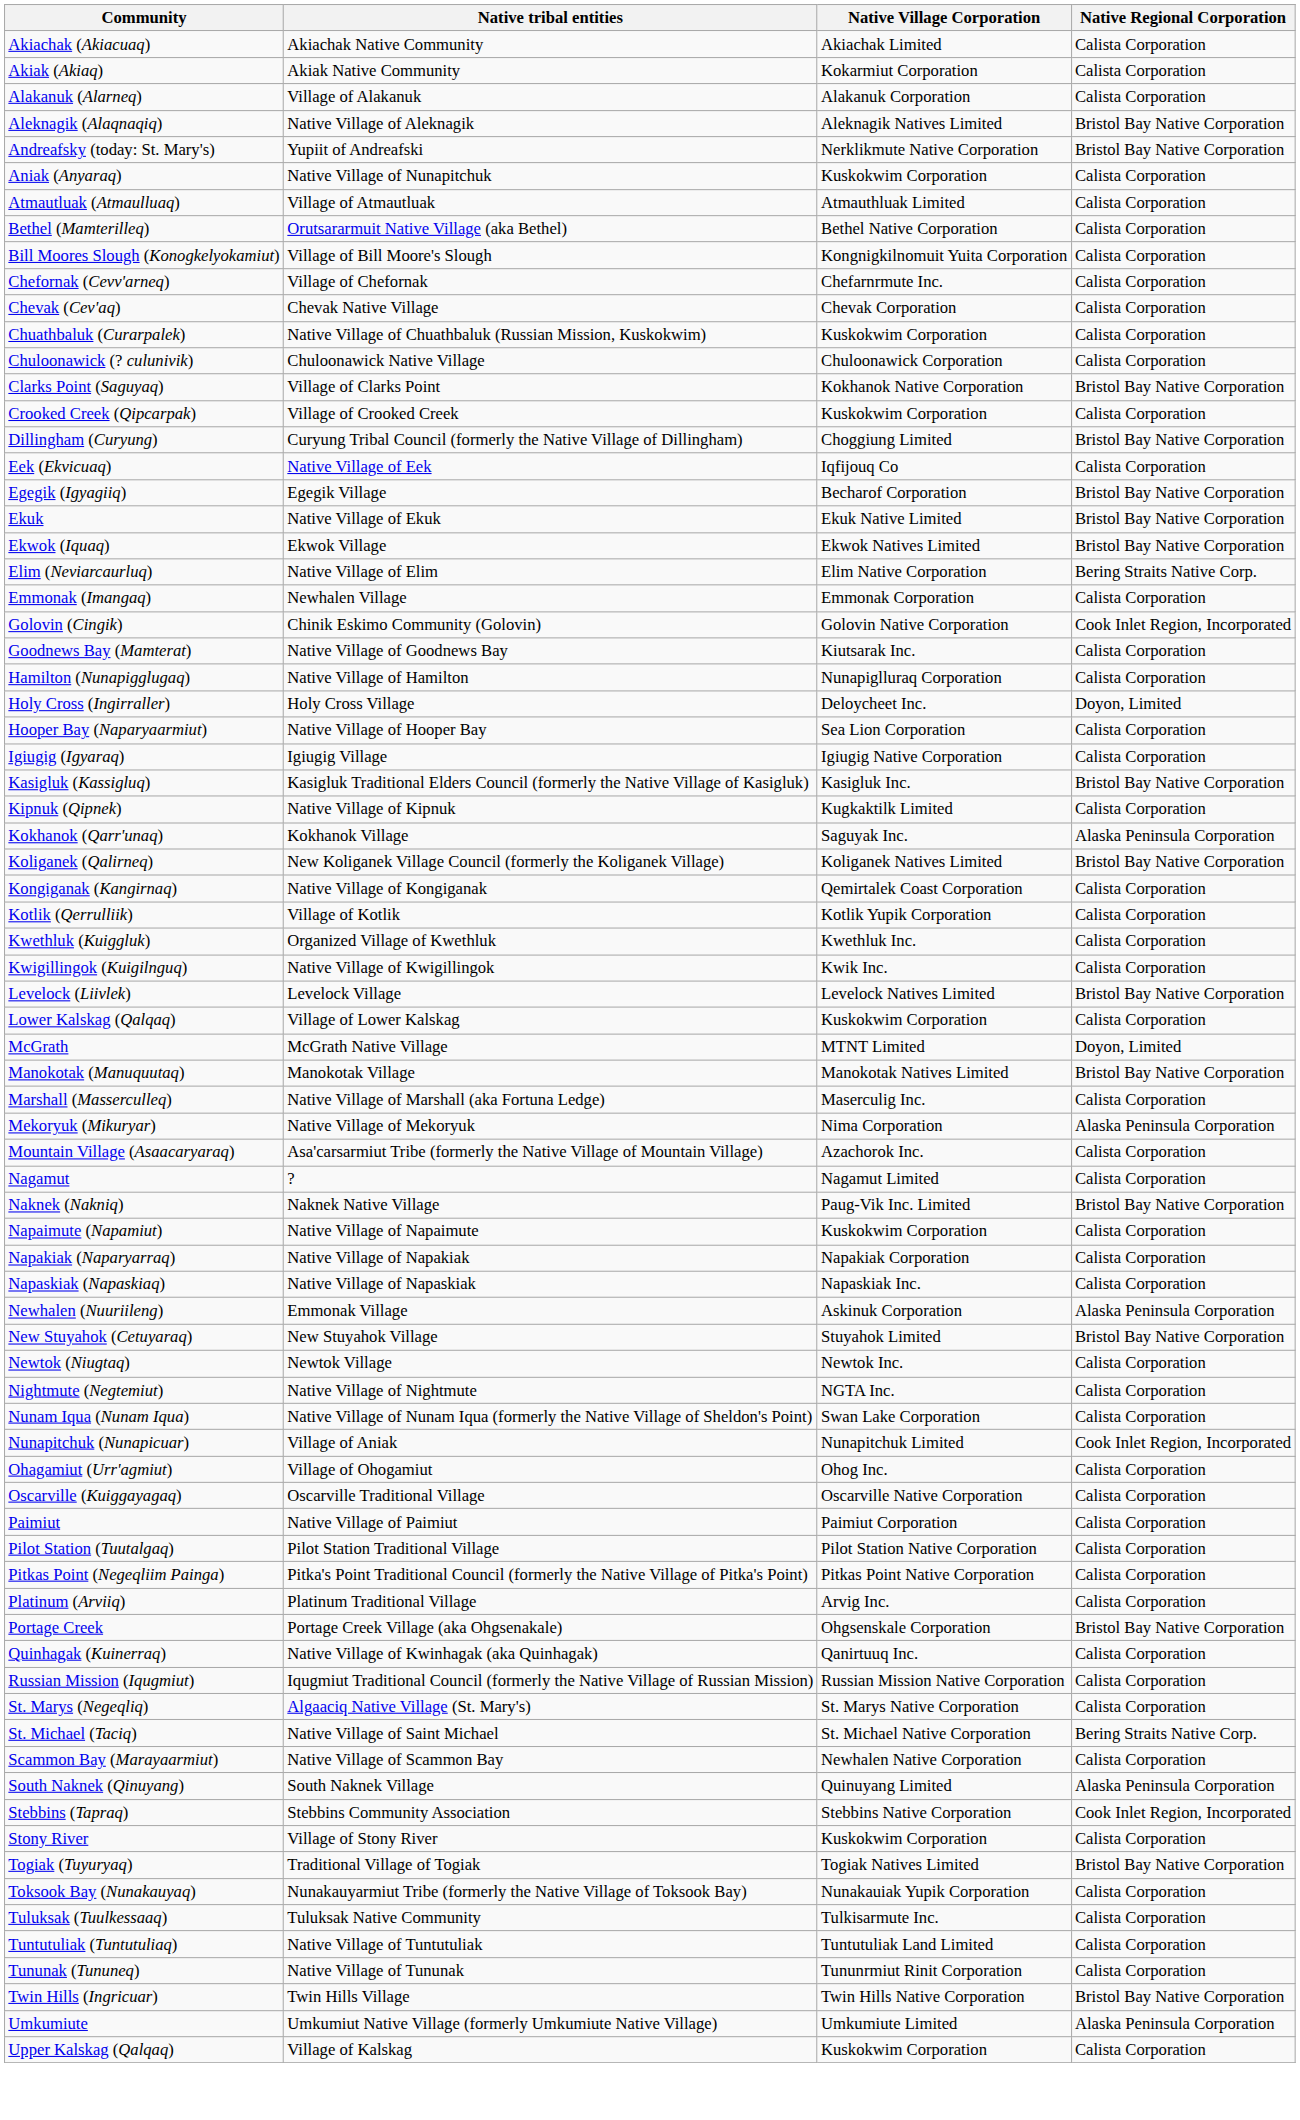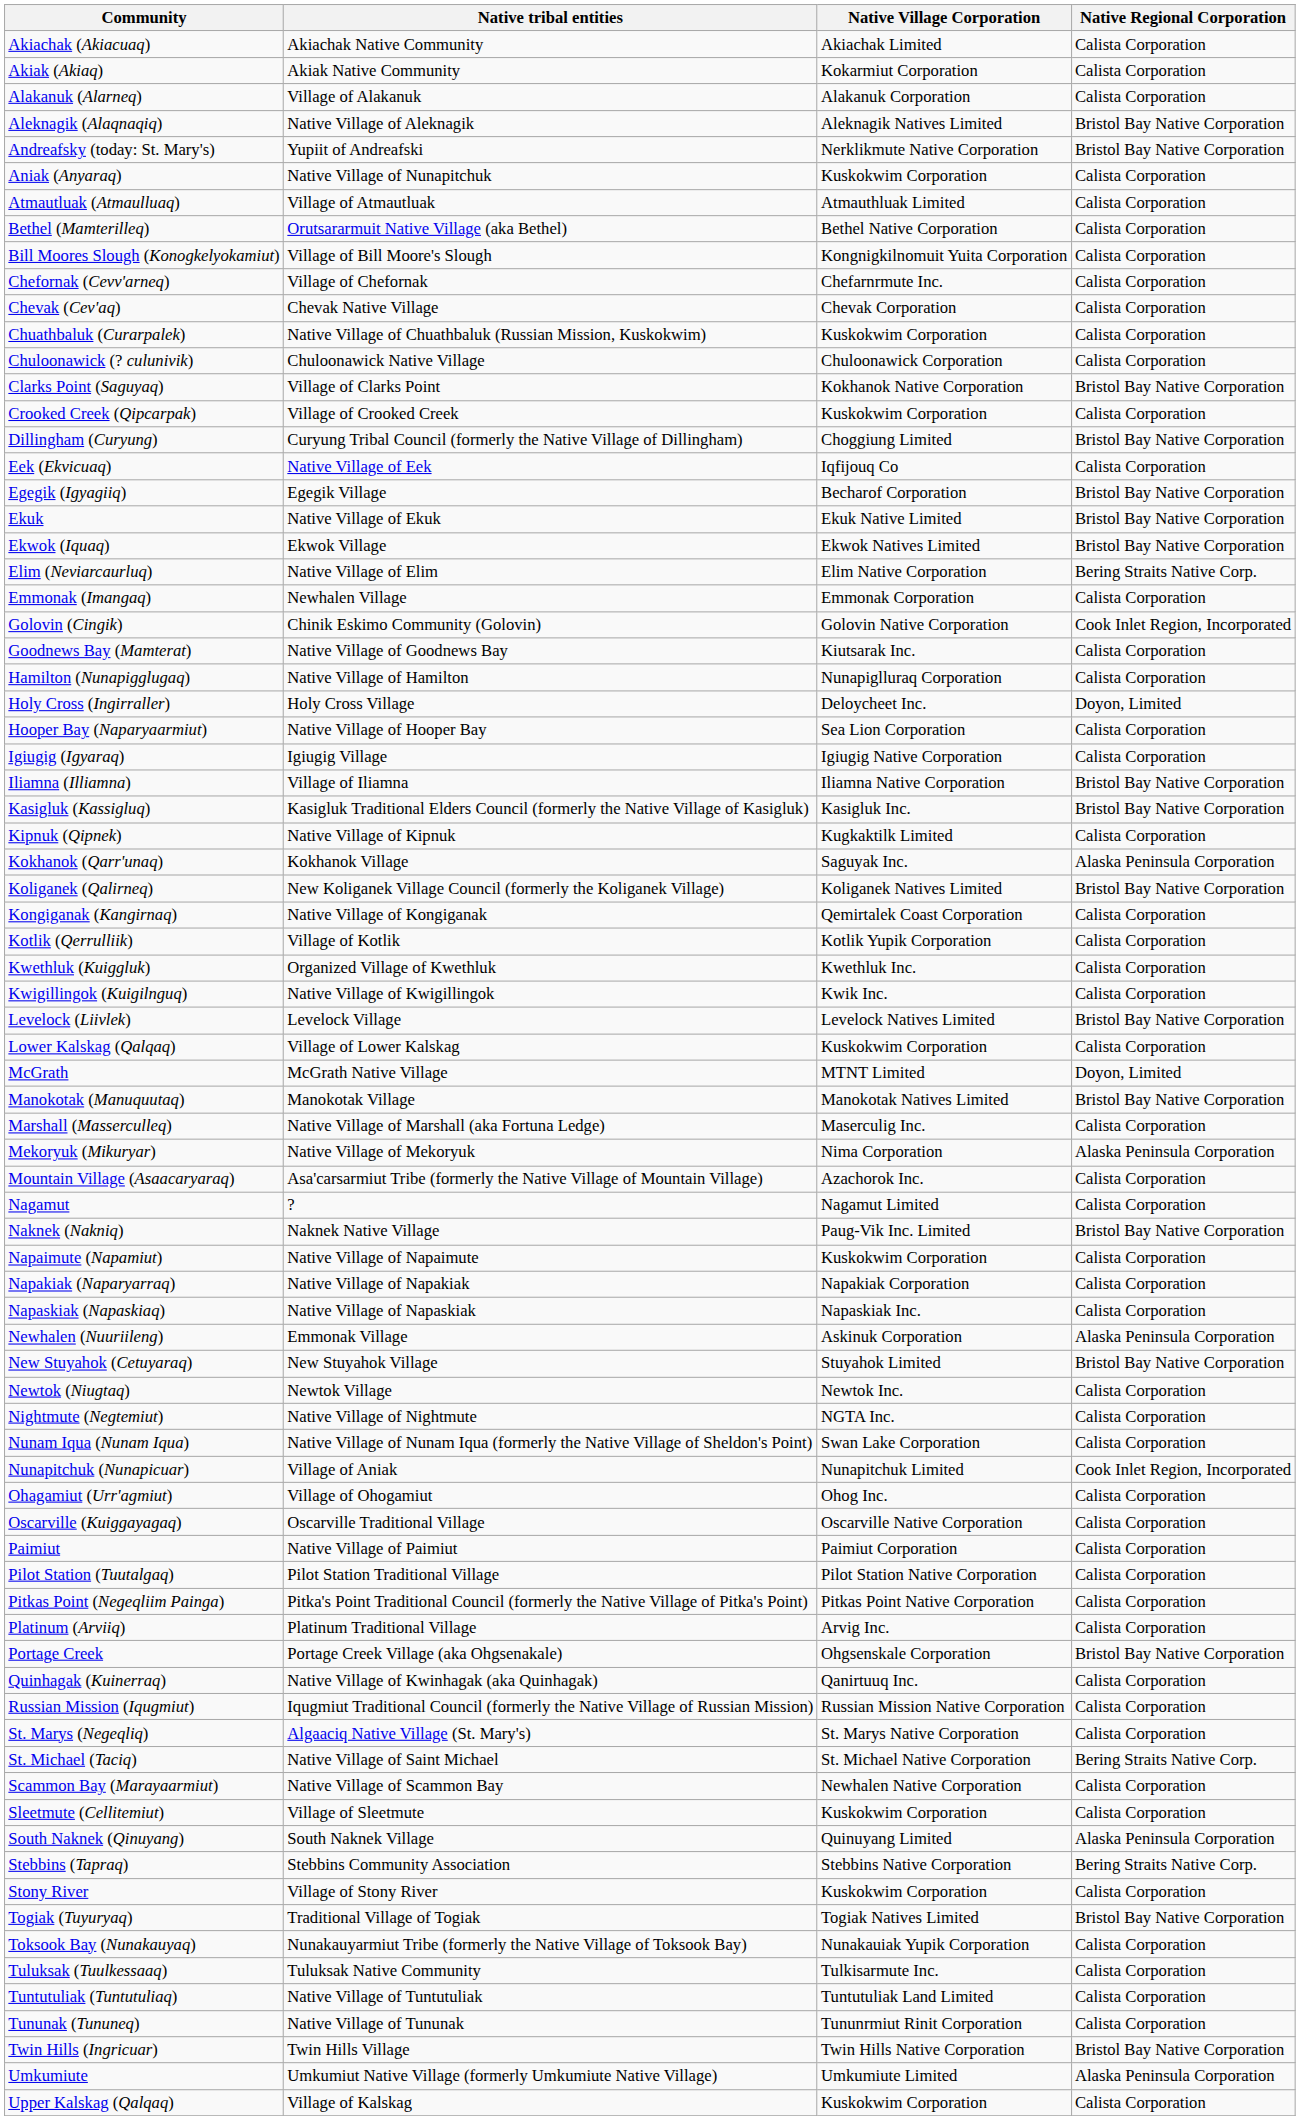+ row: Iliamna (Illiamna) | Village of Iliamna | Iliamna Native Corporation | Bristol Bay Native Corporation
+ row: Sleetmute (Cellitemiut) | Village of Sleetmute | Kuskokwim Corporation | Calista Corporation
Stebbins (Tapraq) | Native Regional Corporation: Cook Inlet Region, Incorporated -> Bering Straits Native Corp.
